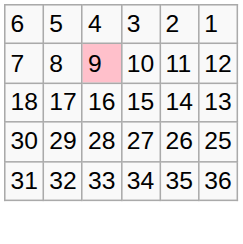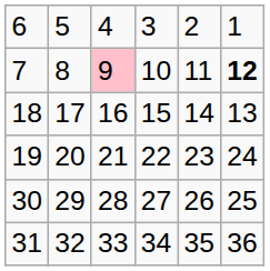7 | column 6: normal -> bold
+ row: 19 | 20 | 21 | 22 | 23 | 24
